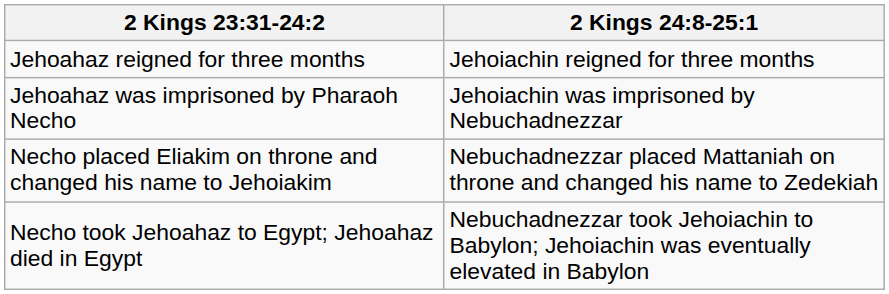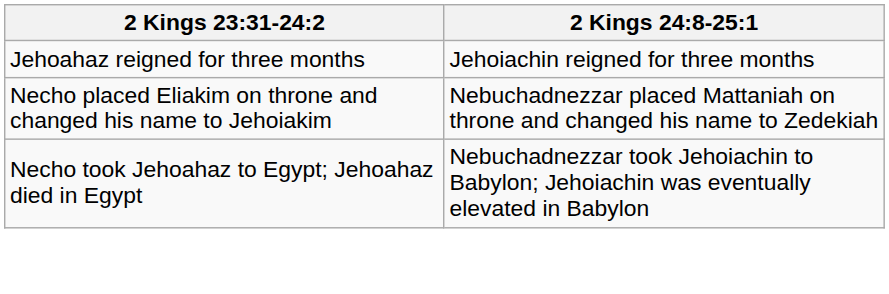- row: Jehoahaz was imprisoned by Pharaoh Necho | Jehoiachin was imprisoned by Nebuchadnezzar
